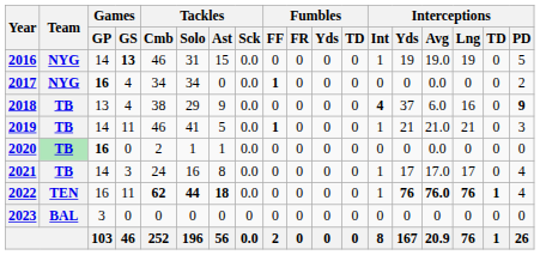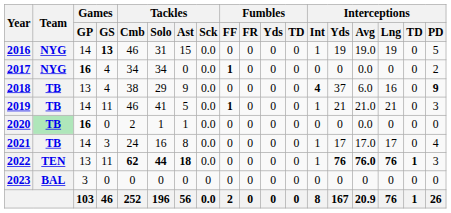2022 | Games / GP: 16 -> 13
2022 | Interceptions / PD: 4 -> 3
